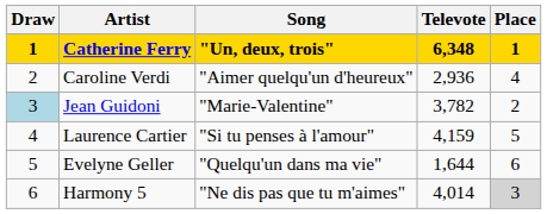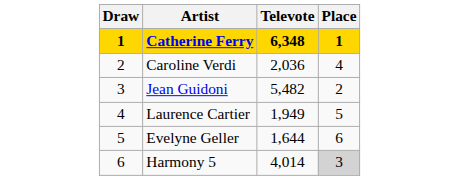- column: Song | "Un, deux, trois" | "Aimer quelqu'un d'heureux" | "Marie-Valentine" | "Si tu penses à l'amour" | "Quelqu'un dans ma vie" | "Ne dis pas que tu m'aimes"
Caroline Verdi | Televote: 2,936 -> 2,036
Jean Guidoni | Draw: lightblue background -> no background
Jean Guidoni | Televote: 3,782 -> 5,482
Laurence Cartier | Televote: 4,159 -> 1,949
